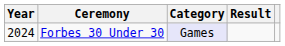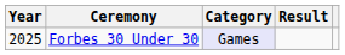Forbes 30 Under 30 | Year: 2024 -> 2025
